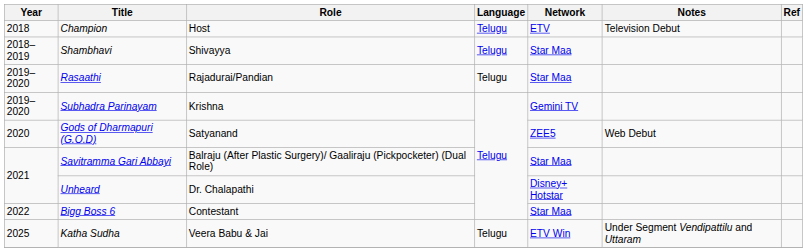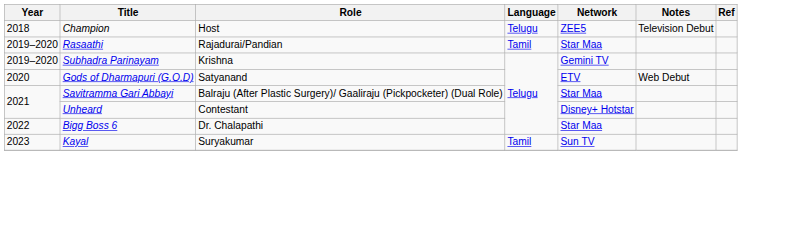Champion | Network: ETV -> ZEE5
- row: 2018–2019 | Shambhavi | Shivayya | Telugu | Star Maa
Rasaathi | Language: Telugu -> Tamil
Gods of Dharmapuri (G.O.D) | Network: ZEE5 -> ETV
Unheard | Role: Dr. Chalapathi -> Contestant
Bigg Boss 6 | Role: Contestant -> Dr. Chalapathi
+ row: 2023 | Kayal | Suryakumar | Tamil | Sun TV
- row: 2025 | Katha Sudha | Veera Babu & Jai | Telugu | ETV Win | Under Segment Vendipattilu and Uttaram
